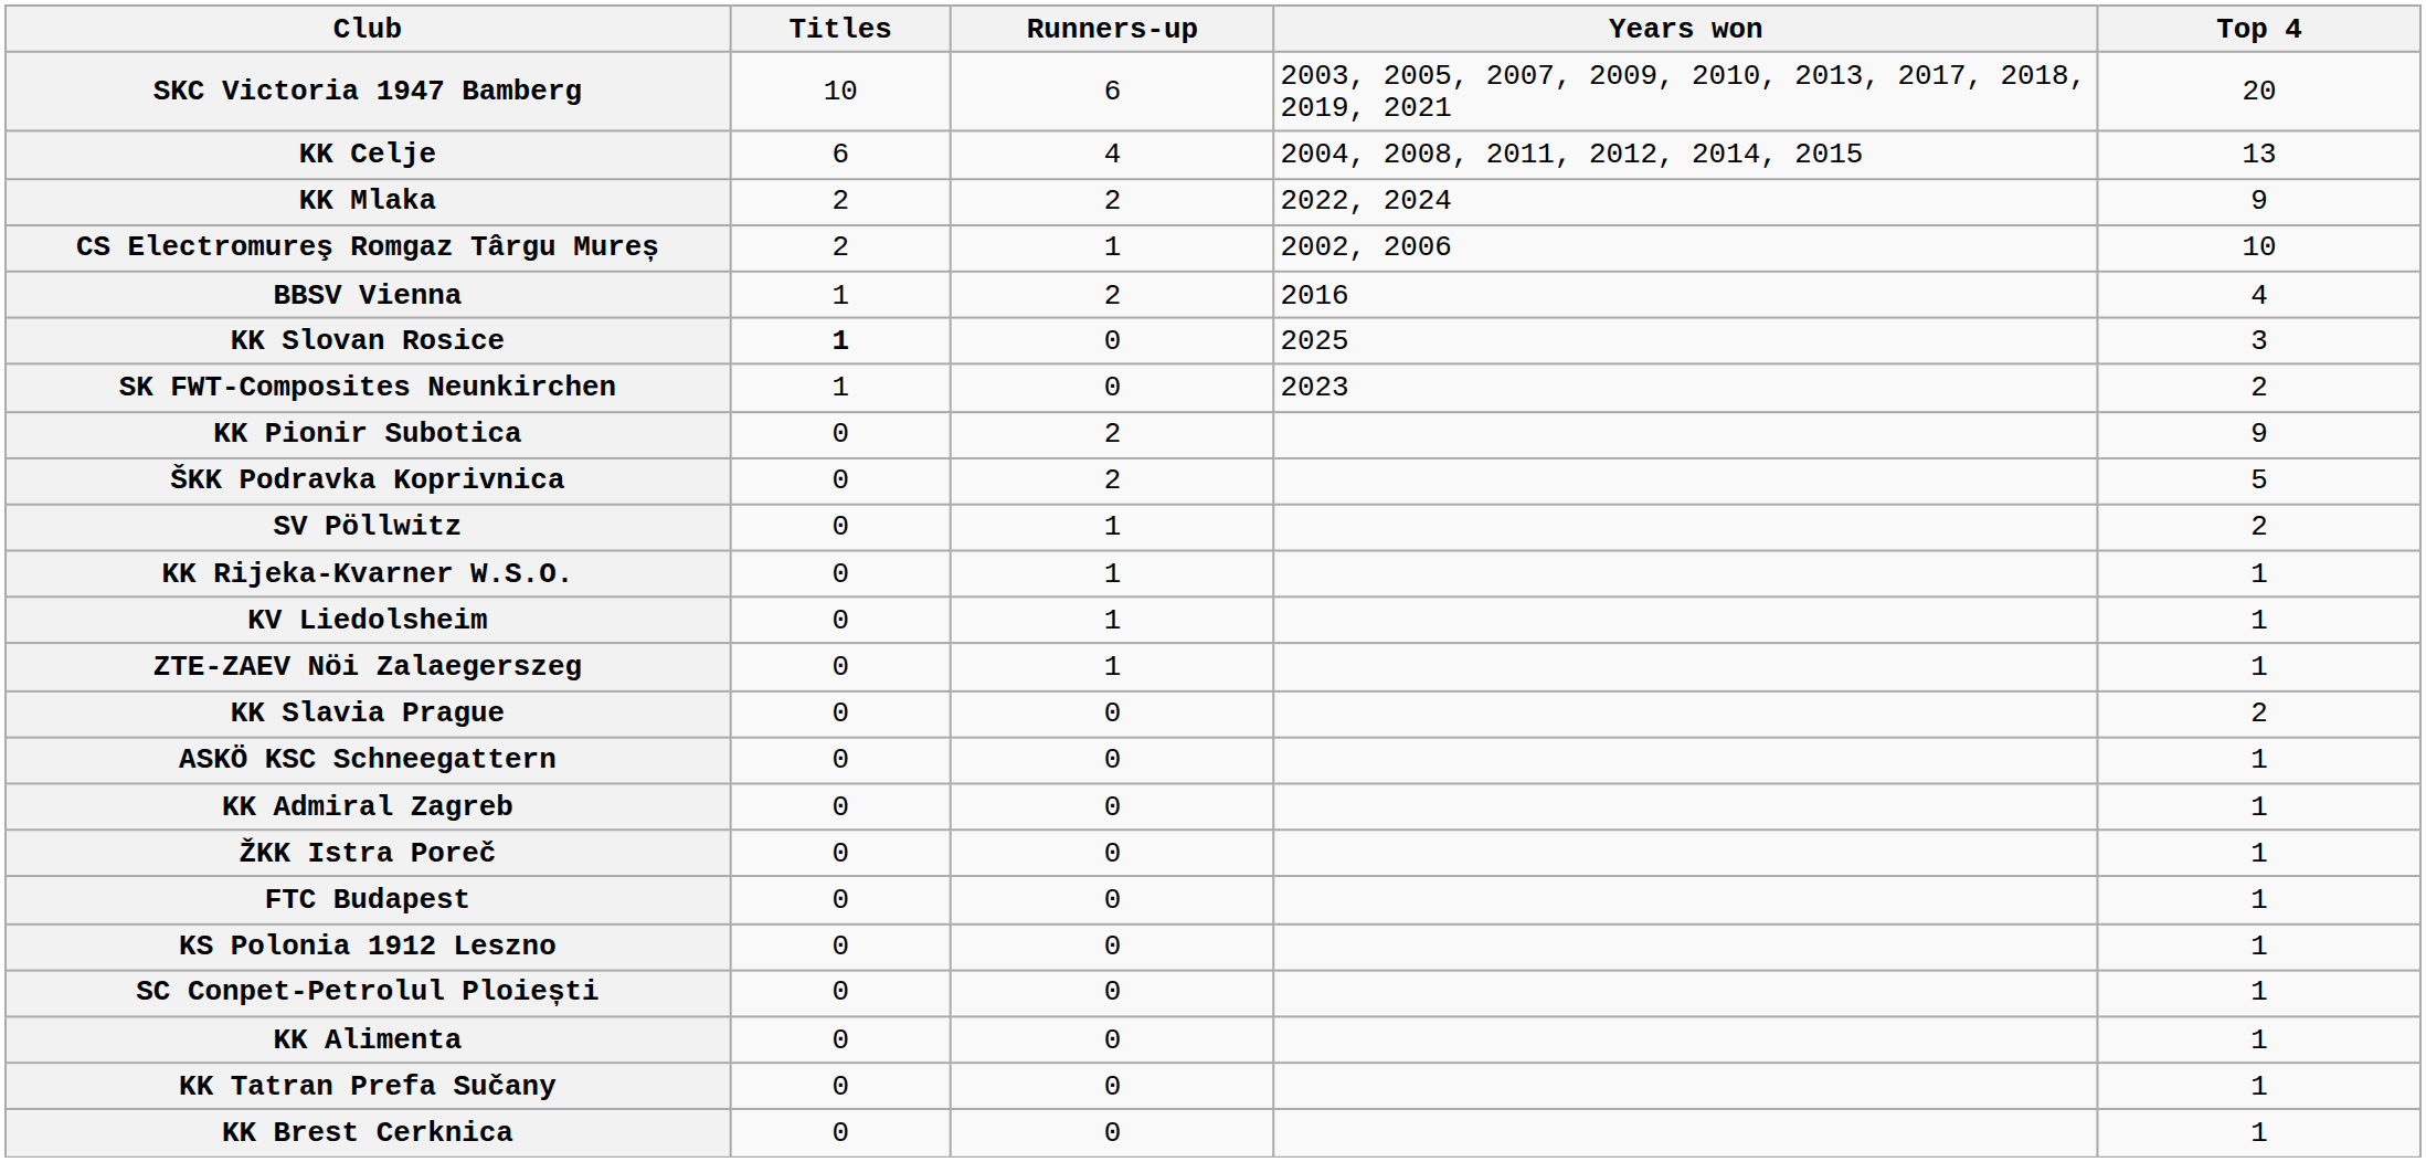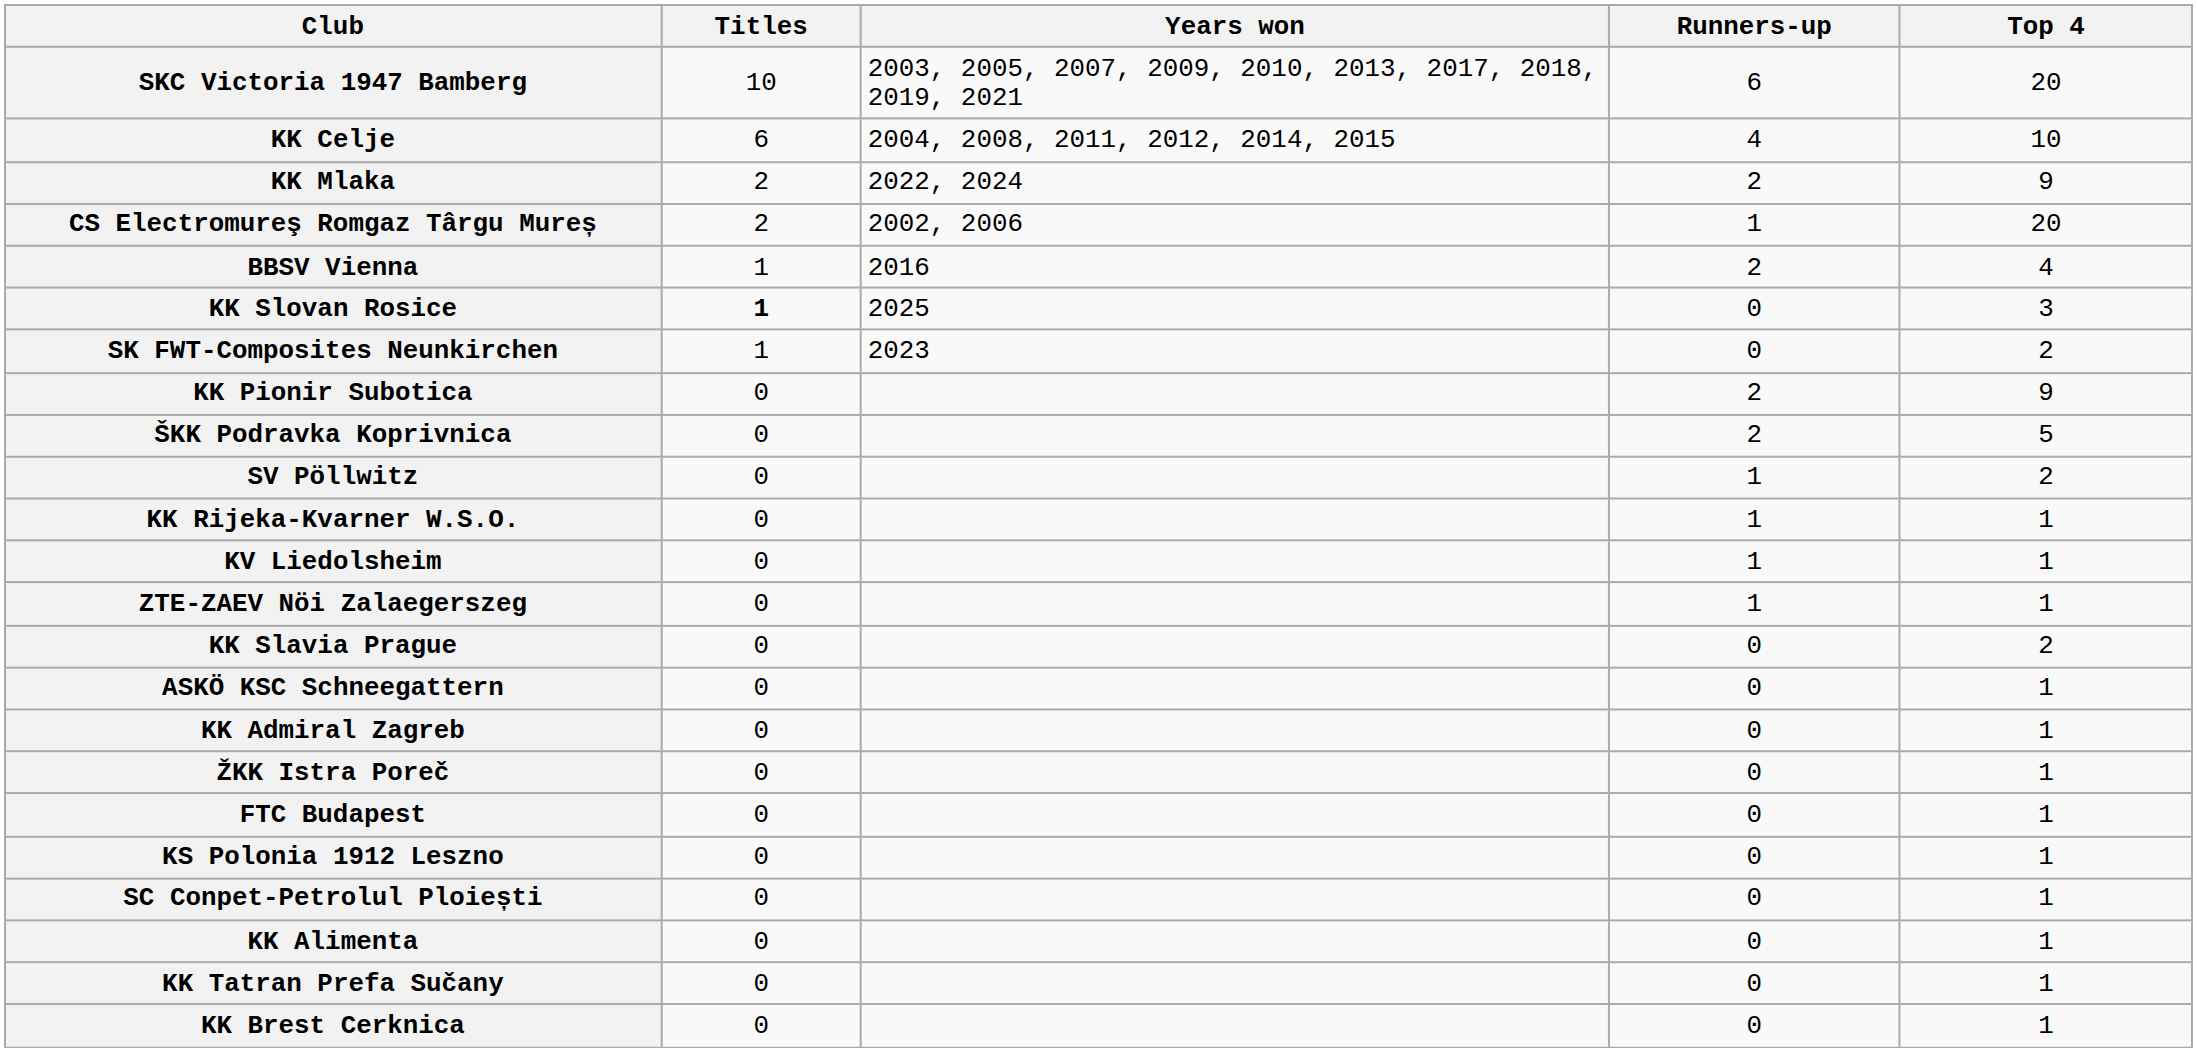columns swapped: Years won <-> Runners-up
KK Celje | Top 4: 13 -> 10
CS Electromureş Romgaz Târgu Mureș | Top 4: 10 -> 20
